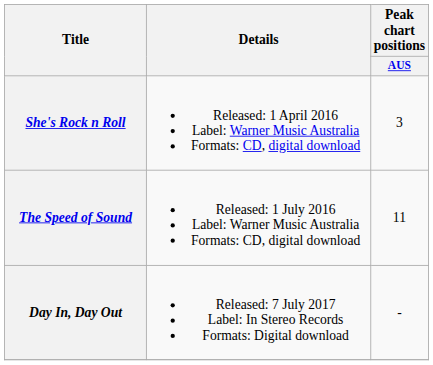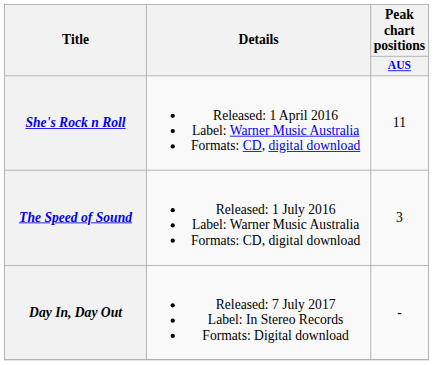She's Rock n Roll | Peak chart positions / AUS: 3 -> 11
The Speed of Sound | Peak chart positions / AUS: 11 -> 3
